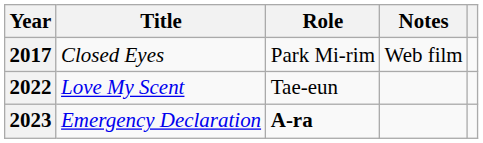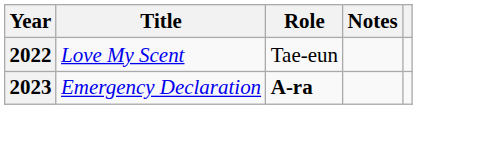- row: 2017 | Closed Eyes | Park Mi-rim | Web film
